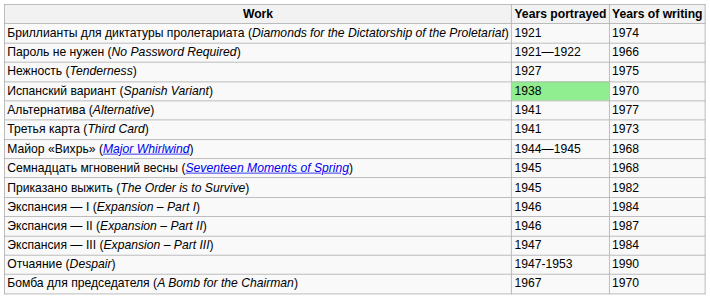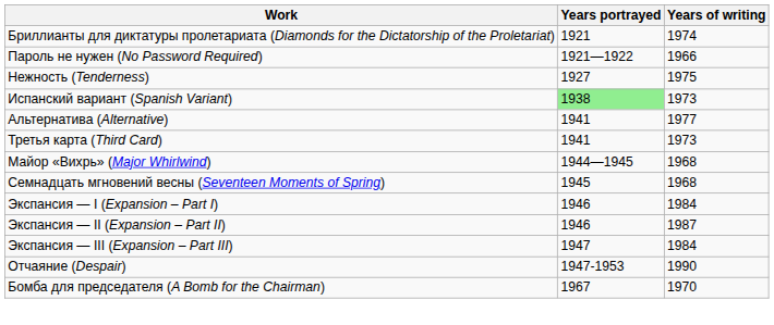Испанский вариант (Spanish Variant) | Years of writing: 1970 -> 1973
- row: Приказано выжить (The Order is to Survive) | 1945 | 1982
